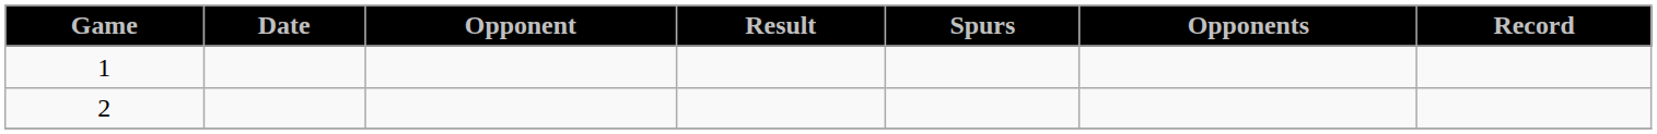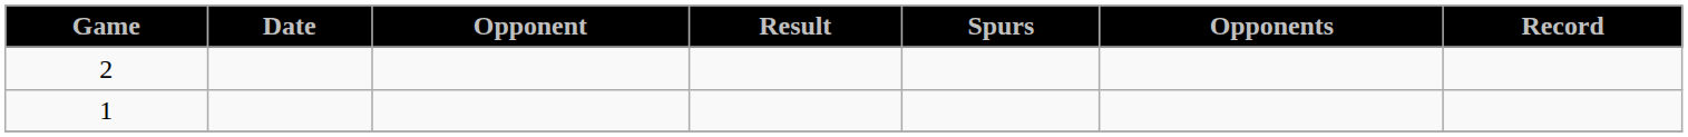rows swapped: 1 <-> 2
